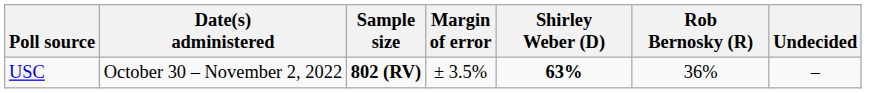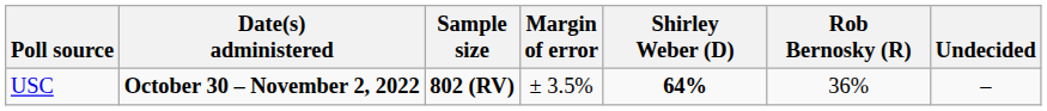USC | Date(s) administered: normal -> bold
USC | Shirley Weber (D): 63% -> 64%
